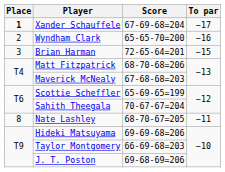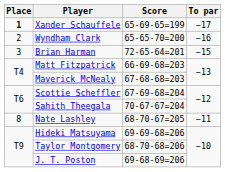Xander Schauffele | Score: 67-69-68=204 -> 65-69-65=199
Matt Fitzpatrick | Score: 68-70-68=206 -> 66-69-68=203
Scottie Scheffler | Score: 65-69-65=199 -> 67-69-68=204
Taylor Montgomery | Score: 66-69-68=203 -> 68-70-68=206
